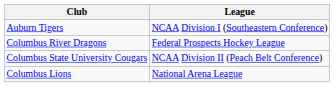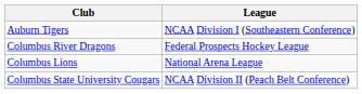rows swapped: Columbus Lions <-> Columbus State University Cougars
